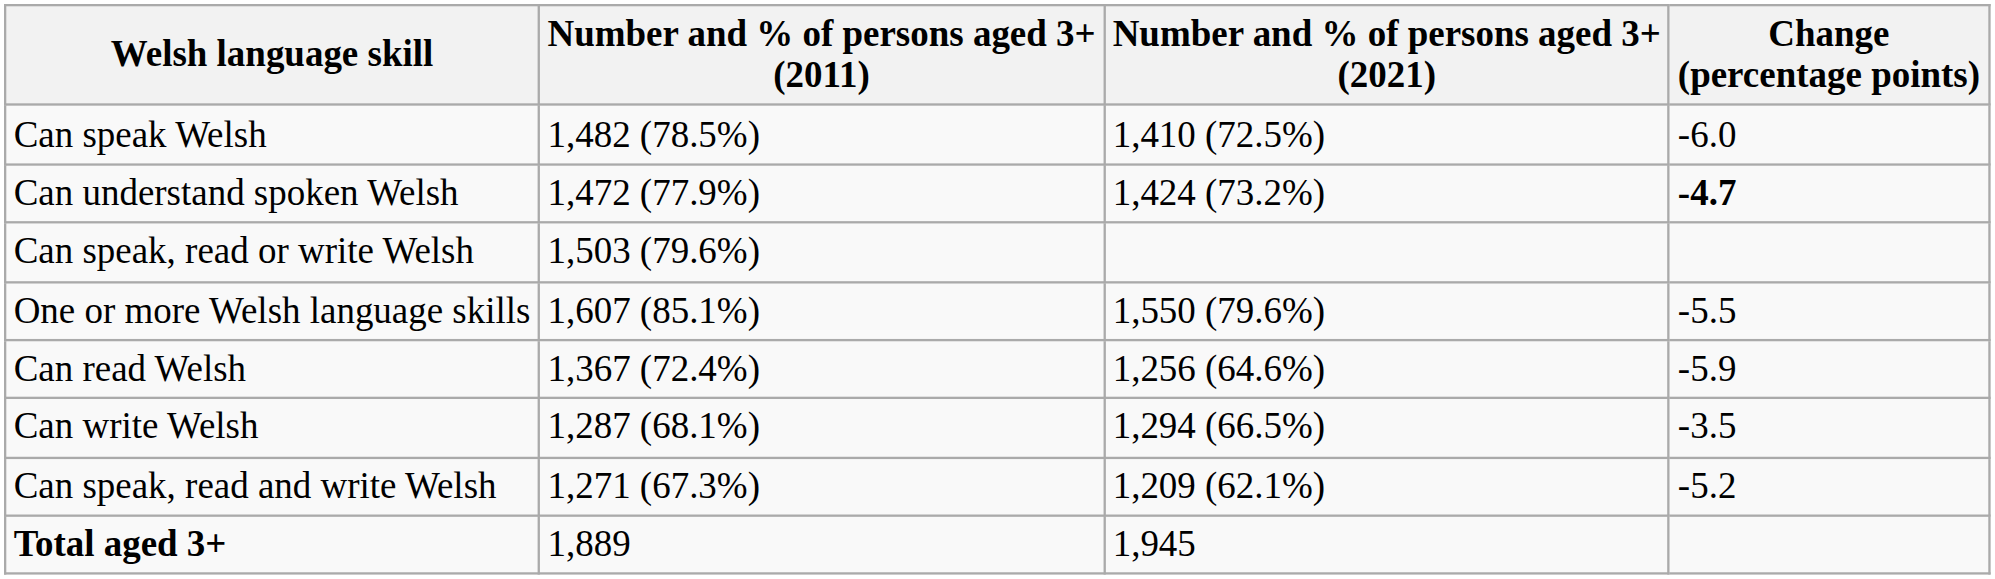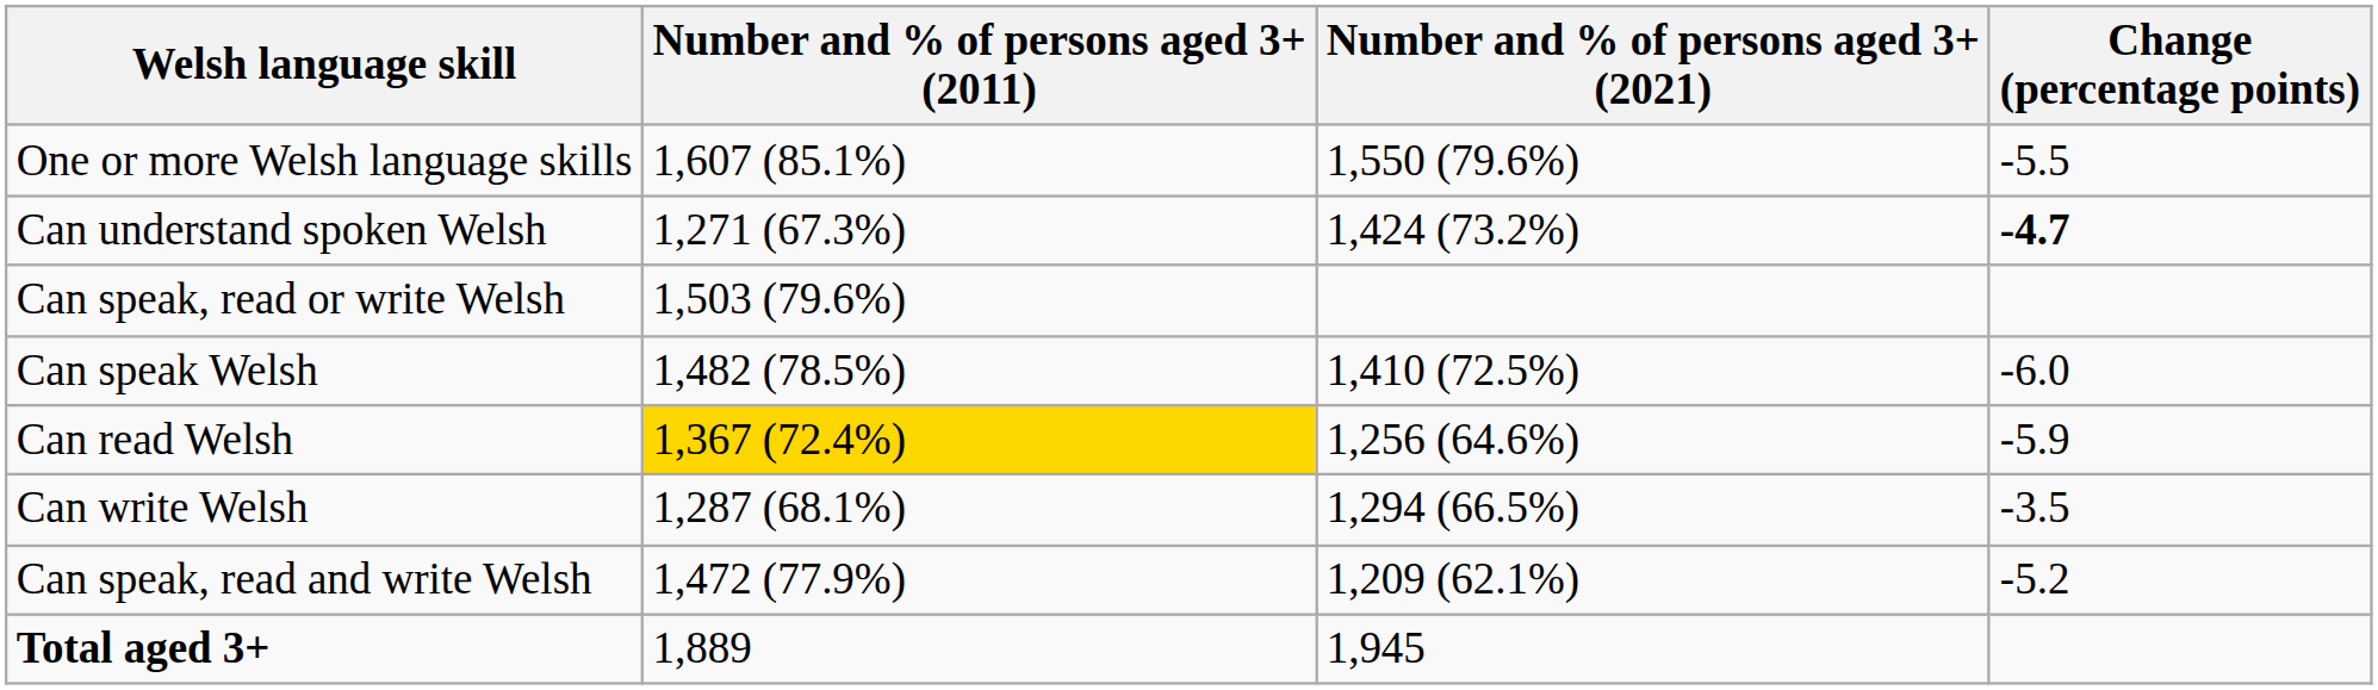rows swapped: One or more Welsh language skills <-> Can speak Welsh
Can understand spoken Welsh | Number and % of persons aged 3+ (2011): 1,472 (77.9%) -> 1,271 (67.3%)
Can read Welsh | Number and % of persons aged 3+ (2011): no background -> gold background
Can speak, read and write Welsh | Number and % of persons aged 3+ (2011): 1,271 (67.3%) -> 1,472 (77.9%)
